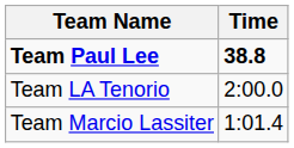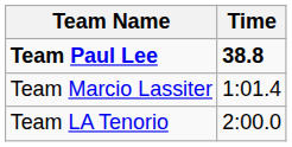rows swapped: Team Marcio Lassiter <-> Team LA Tenorio
